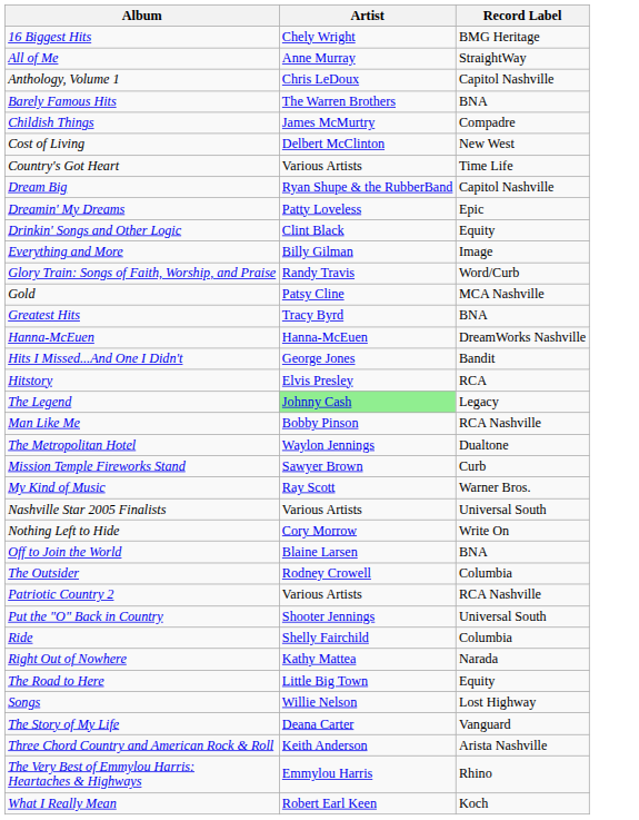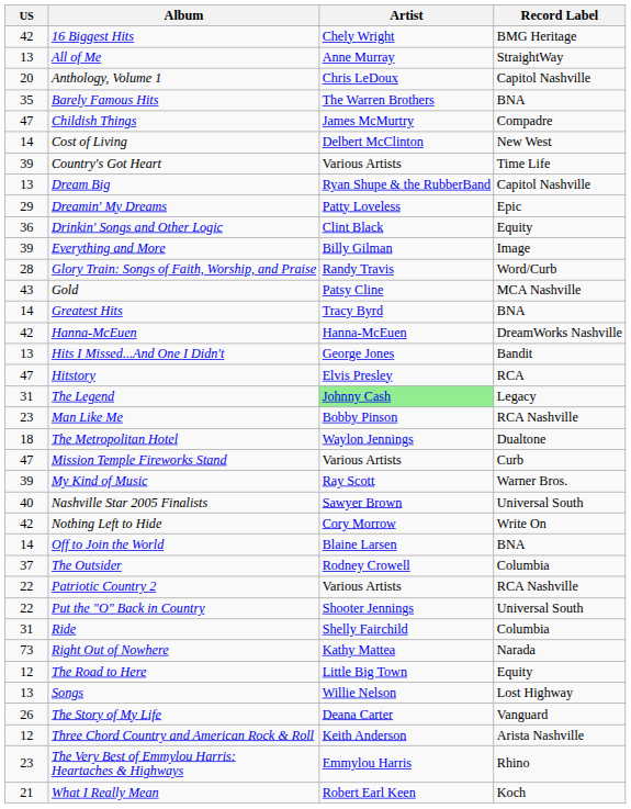+ column: US | 42 | 13 | 20 | 35 | 47 | 14 | 39 | 13 | 29 | 36 | 39 | 28 | 43 | 14 | 42 | 13 | 47 | 31 | 23 | 18 | 47 | 39 | 40 | 42 | 14 | 37 | 22 | 22 | 31 | 73 | 12 | 13 | 26 | 12 | 23 | 21
Mission Temple Fireworks Stand | Artist: Sawyer Brown -> Various Artists
Nashville Star 2005 Finalists | Artist: Various Artists -> Sawyer Brown
